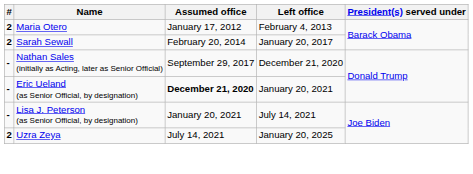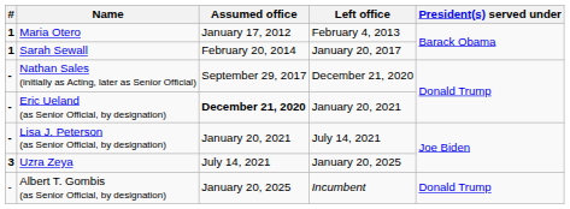Maria Otero | #: 2 -> 1
Sarah Sewall | #: 2 -> 1
Uzra Zeya | #: 2 -> 3
+ row: - | Albert T. Gombis (as Senior Official, by designation) | January 20, 2025 | Incumbent | Donald Trump
